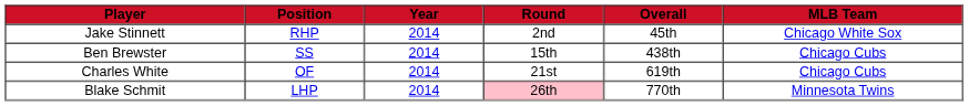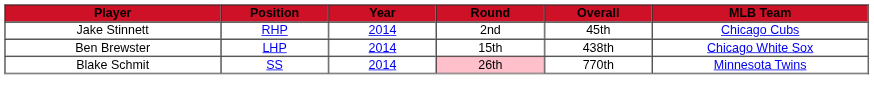Jake Stinnett | MLB Team: Chicago White Sox -> Chicago Cubs
Ben Brewster | Position: SS -> LHP
Ben Brewster | MLB Team: Chicago Cubs -> Chicago White Sox
- row: Charles White | OF | 2014 | 21st | 619th | Chicago Cubs
Blake Schmit | Position: LHP -> SS
